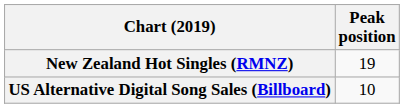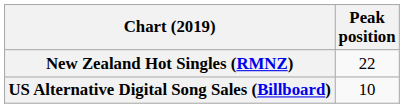New Zealand Hot Singles (RMNZ) | Peak position: 19 -> 22
